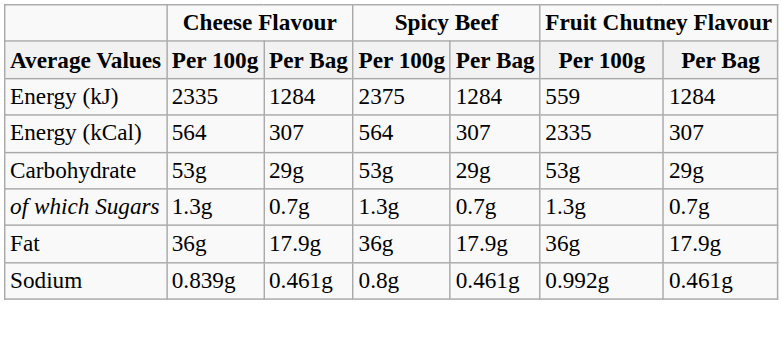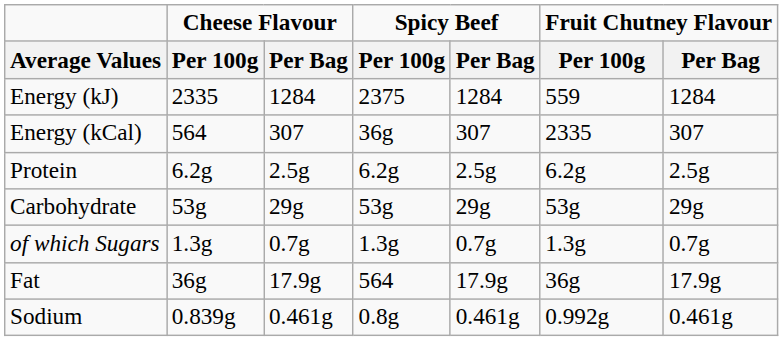Energy (kCal) | Spicy Beef / Per 100g: 564 -> 36g
+ row: Protein | 6.2g | 2.5g | 6.2g | 2.5g | 6.2g | 2.5g
Fat | Spicy Beef / Per 100g: 36g -> 564
